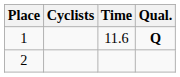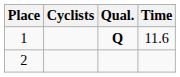columns swapped: Time <-> Qual.
